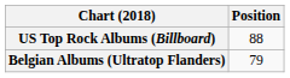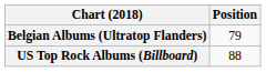rows swapped: Belgian Albums (Ultratop Flanders) <-> US Top Rock Albums (Billboard)
